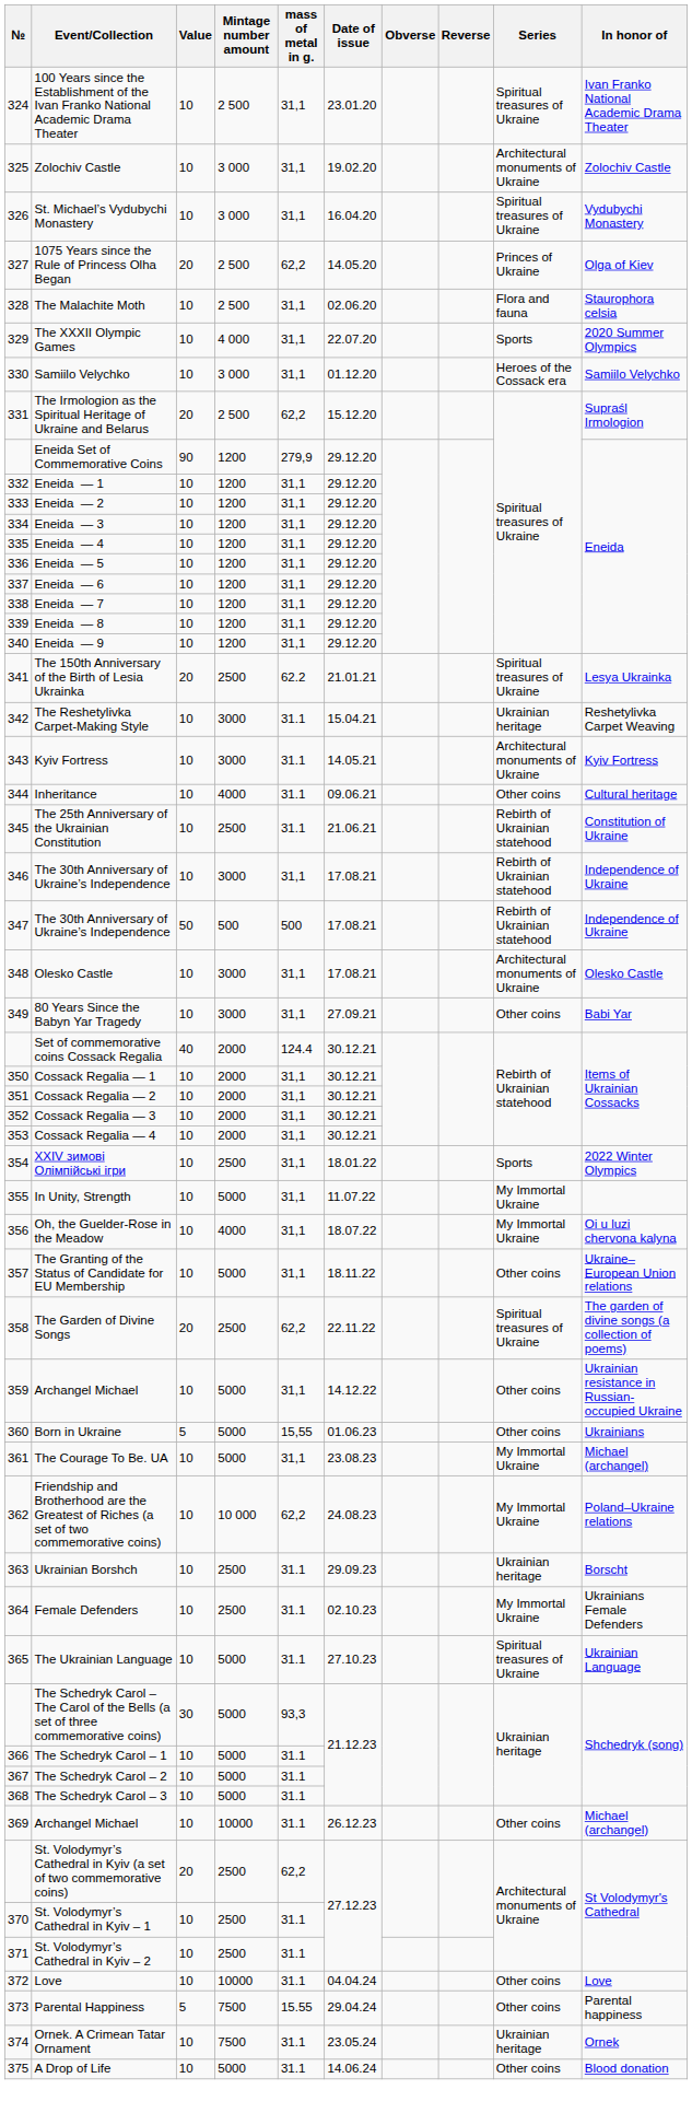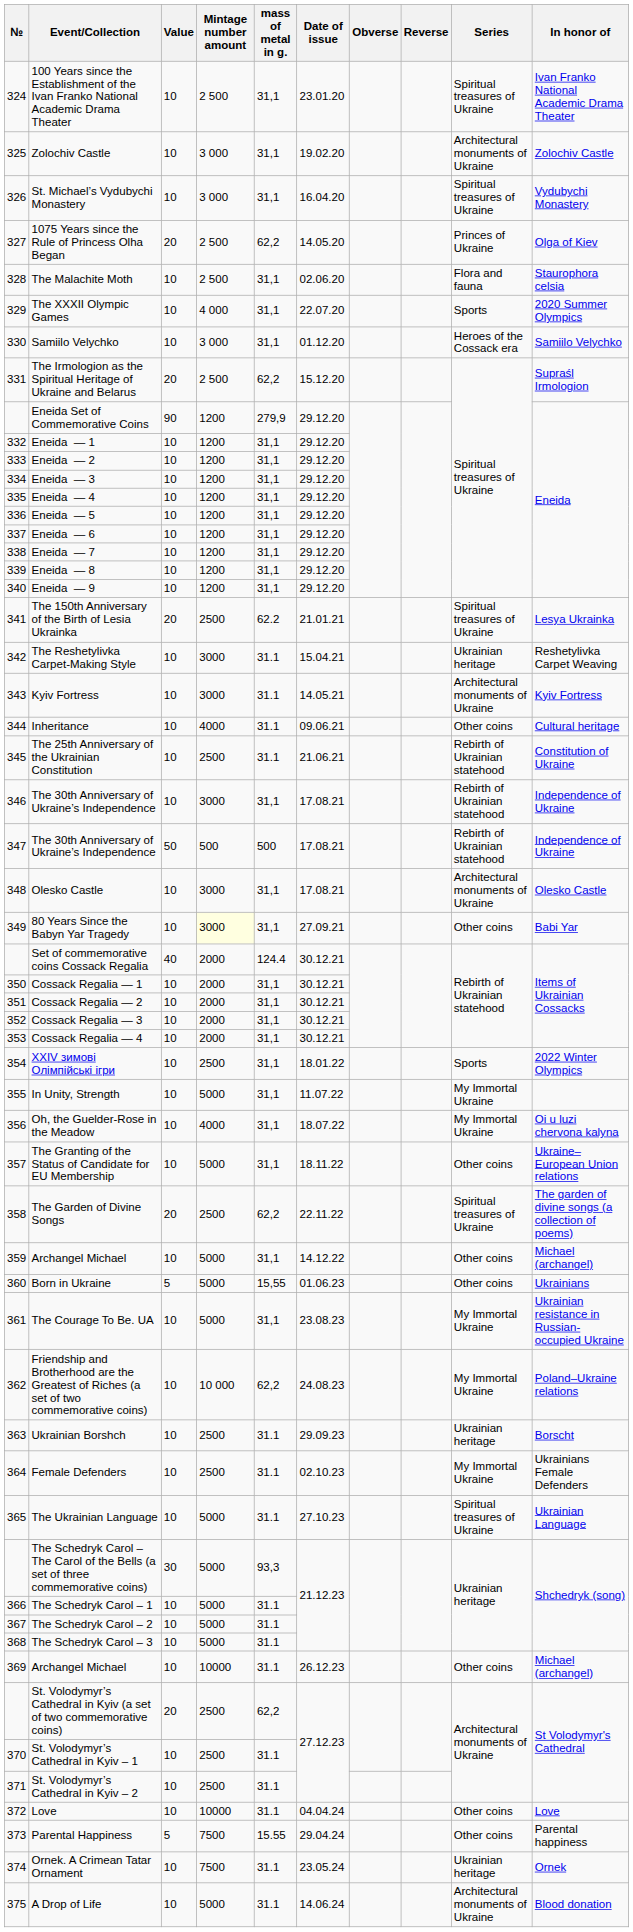80 Years Since the Babyn Yar Tragedy | Mintage number amount: no background -> lightyellow background
359 / Archangel Michael | In honor of: Ukrainian resistance in Russian-occupied Ukraine -> Michael (archangel)
The Courage To Be. UA | In honor of: Michael (archangel) -> Ukrainian resistance in Russian-occupied Ukraine
A Drop of Life | Series: Other coins -> Architectural monuments of Ukraine
